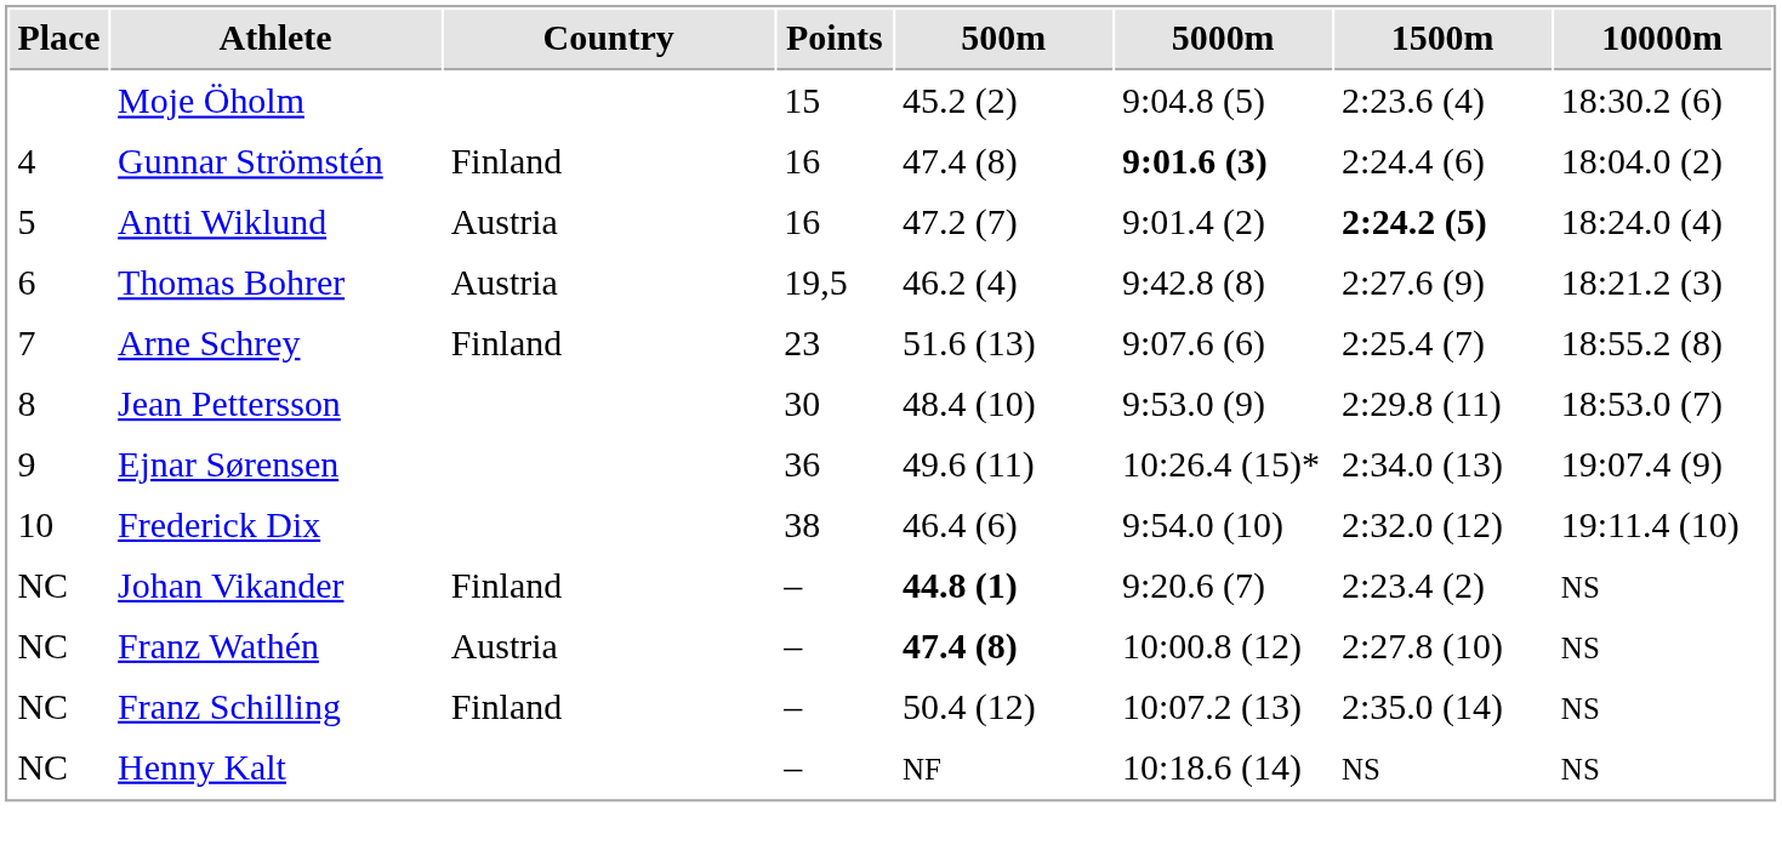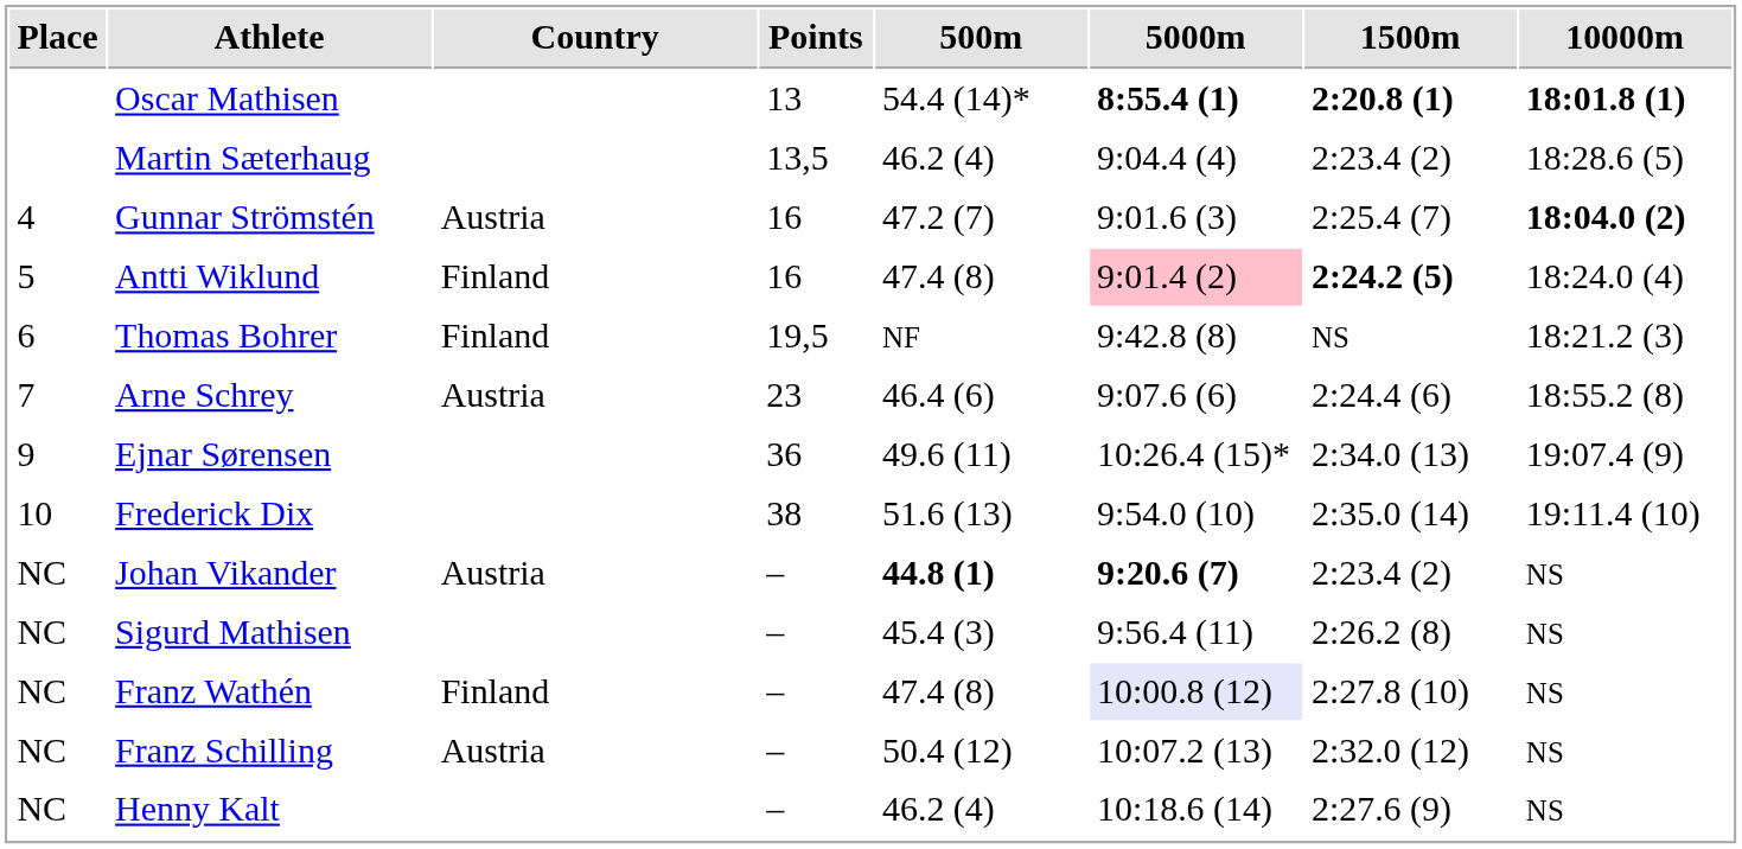+ row: Oscar Mathisen | 13 | 54.4 (14)* | 8:55.4 (1) | 2:20.8 (1) | 18:01.8 (1)
+ row: Martin Sæterhaug | 13,5 | 46.2 (4) | 9:04.4 (4) | 2:23.4 (2) | 18:28.6 (5)
- row: Moje Öholm | 15 | 45.2 (2) | 9:04.8 (5) | 2:23.6 (4) | 18:30.2 (6)
Gunnar Strömstén | Country: Finland -> Austria
Gunnar Strömstén | 500m: 47.4 (8) -> 47.2 (7)
Gunnar Strömstén | 5000m: bold -> normal
Gunnar Strömstén | 1500m: 2:24.4 (6) -> 2:25.4 (7)
Gunnar Strömstén | 10000m: normal -> bold
Antti Wiklund | Country: Austria -> Finland
Antti Wiklund | 500m: 47.2 (7) -> 47.4 (8)
Antti Wiklund | 5000m: no background -> pink background
Thomas Bohrer | Country: Austria -> Finland
Thomas Bohrer | 500m: 46.2 (4) -> NF
Thomas Bohrer | 1500m: 2:27.6 (9) -> NS
Arne Schrey | Country: Finland -> Austria
Arne Schrey | 500m: 51.6 (13) -> 46.4 (6)
Arne Schrey | 1500m: 2:25.4 (7) -> 2:24.4 (6)
- row: 8 | Jean Pettersson | 30 | 48.4 (10) | 9:53.0 (9) | 2:29.8 (11) | 18:53.0 (7)
Frederick Dix | 500m: 46.4 (6) -> 51.6 (13)
Frederick Dix | 1500m: 2:32.0 (12) -> 2:35.0 (14)
Johan Vikander | Country: Finland -> Austria
Johan Vikander | 5000m: normal -> bold
+ row: NC | Sigurd Mathisen | – | 45.4 (3) | 9:56.4 (11) | 2:26.2 (8) | NS
Franz Wathén | Country: Austria -> Finland
Franz Wathén | 500m: bold -> normal
Franz Wathén | 5000m: no background -> lavender background
Franz Schilling | Country: Finland -> Austria
Franz Schilling | 1500m: 2:35.0 (14) -> 2:32.0 (12)
Henny Kalt | 500m: NF -> 46.2 (4)
Henny Kalt | 1500m: NS -> 2:27.6 (9)
